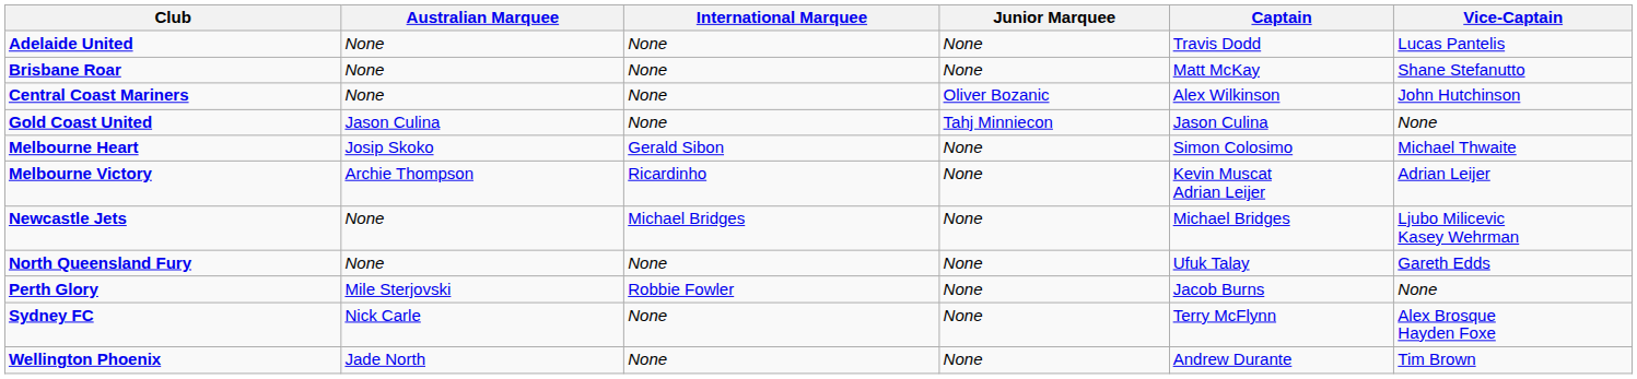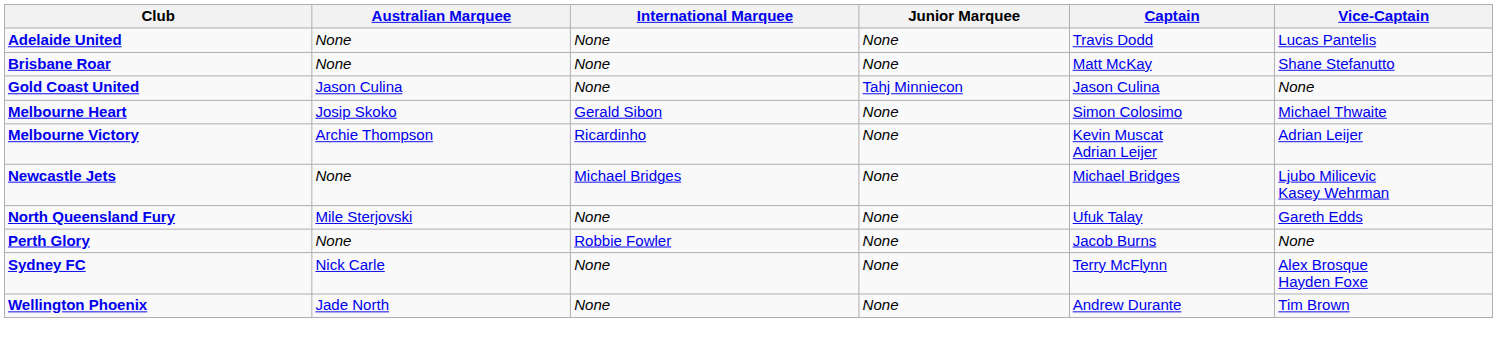- row: Central Coast Mariners | None | None | Oliver Bozanic | Alex Wilkinson | John Hutchinson
North Queensland Fury | Australian Marquee: None -> Mile Sterjovski
Perth Glory | Australian Marquee: Mile Sterjovski -> None
